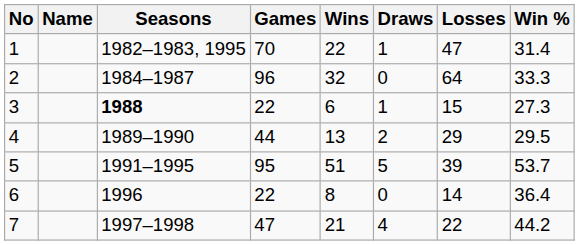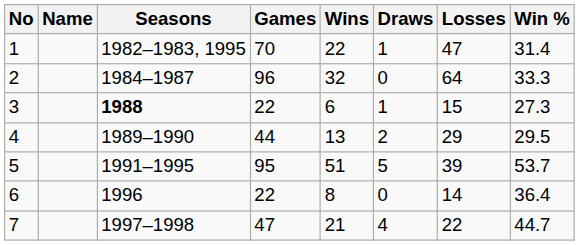7 | Win %: 44.2 -> 44.7
